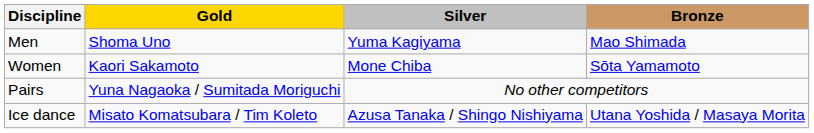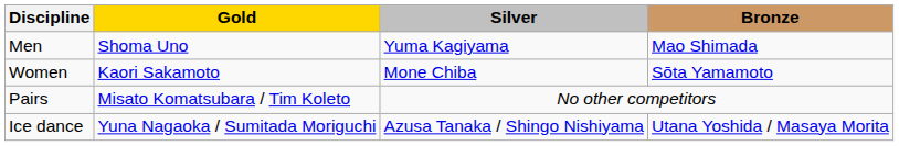Pairs | Gold: Yuna Nagaoka / Sumitada Moriguchi -> Misato Komatsubara / Tim Koleto
Ice dance | Gold: Misato Komatsubara / Tim Koleto -> Yuna Nagaoka / Sumitada Moriguchi
